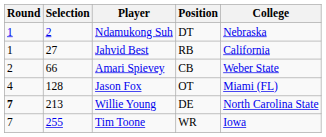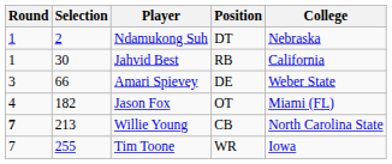Jahvid Best | Selection: 27 -> 30
Amari Spievey | Round: 2 -> 3
Amari Spievey | Position: CB -> DE
Jason Fox | Selection: 128 -> 182
Willie Young | Position: DE -> CB
